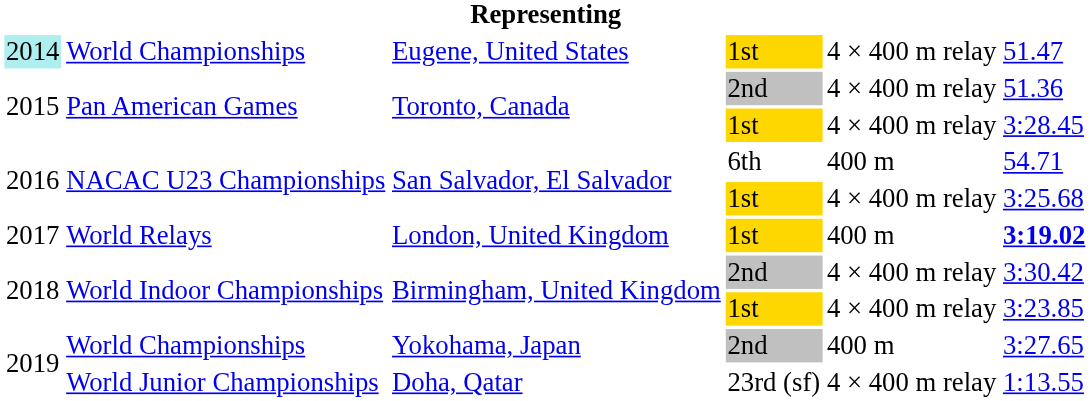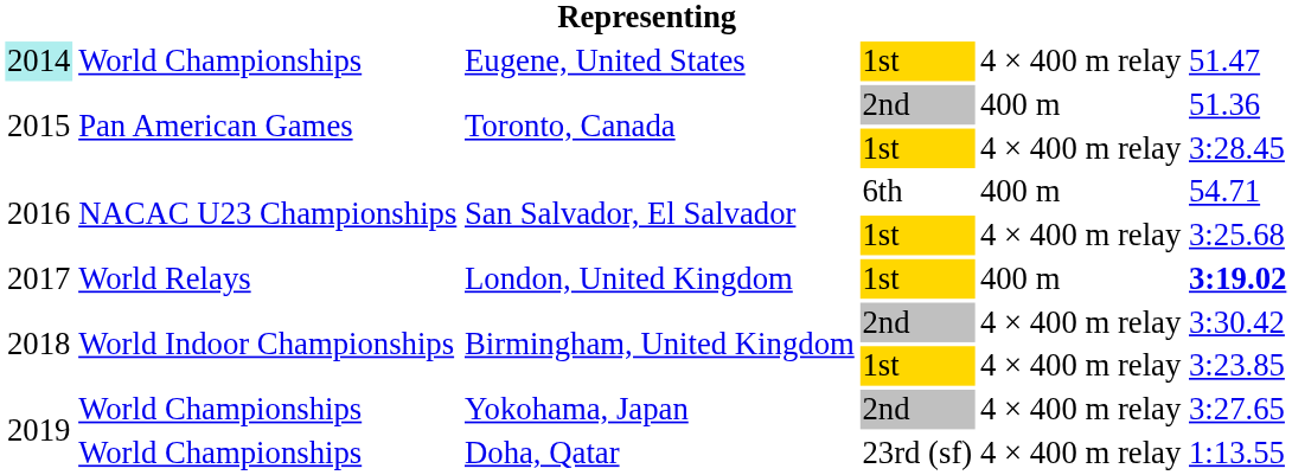Toronto, Canada / 2nd | column 5: 4 × 400 m relay -> 400 m
Yokohama, Japan | column 5: 400 m -> 4 × 400 m relay
Doha, Qatar | column 2: World Junior Championships -> World Championships
